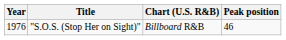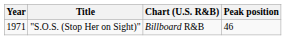"S.O.S. (Stop Her on Sight)" | Year: 1976 -> 1971
